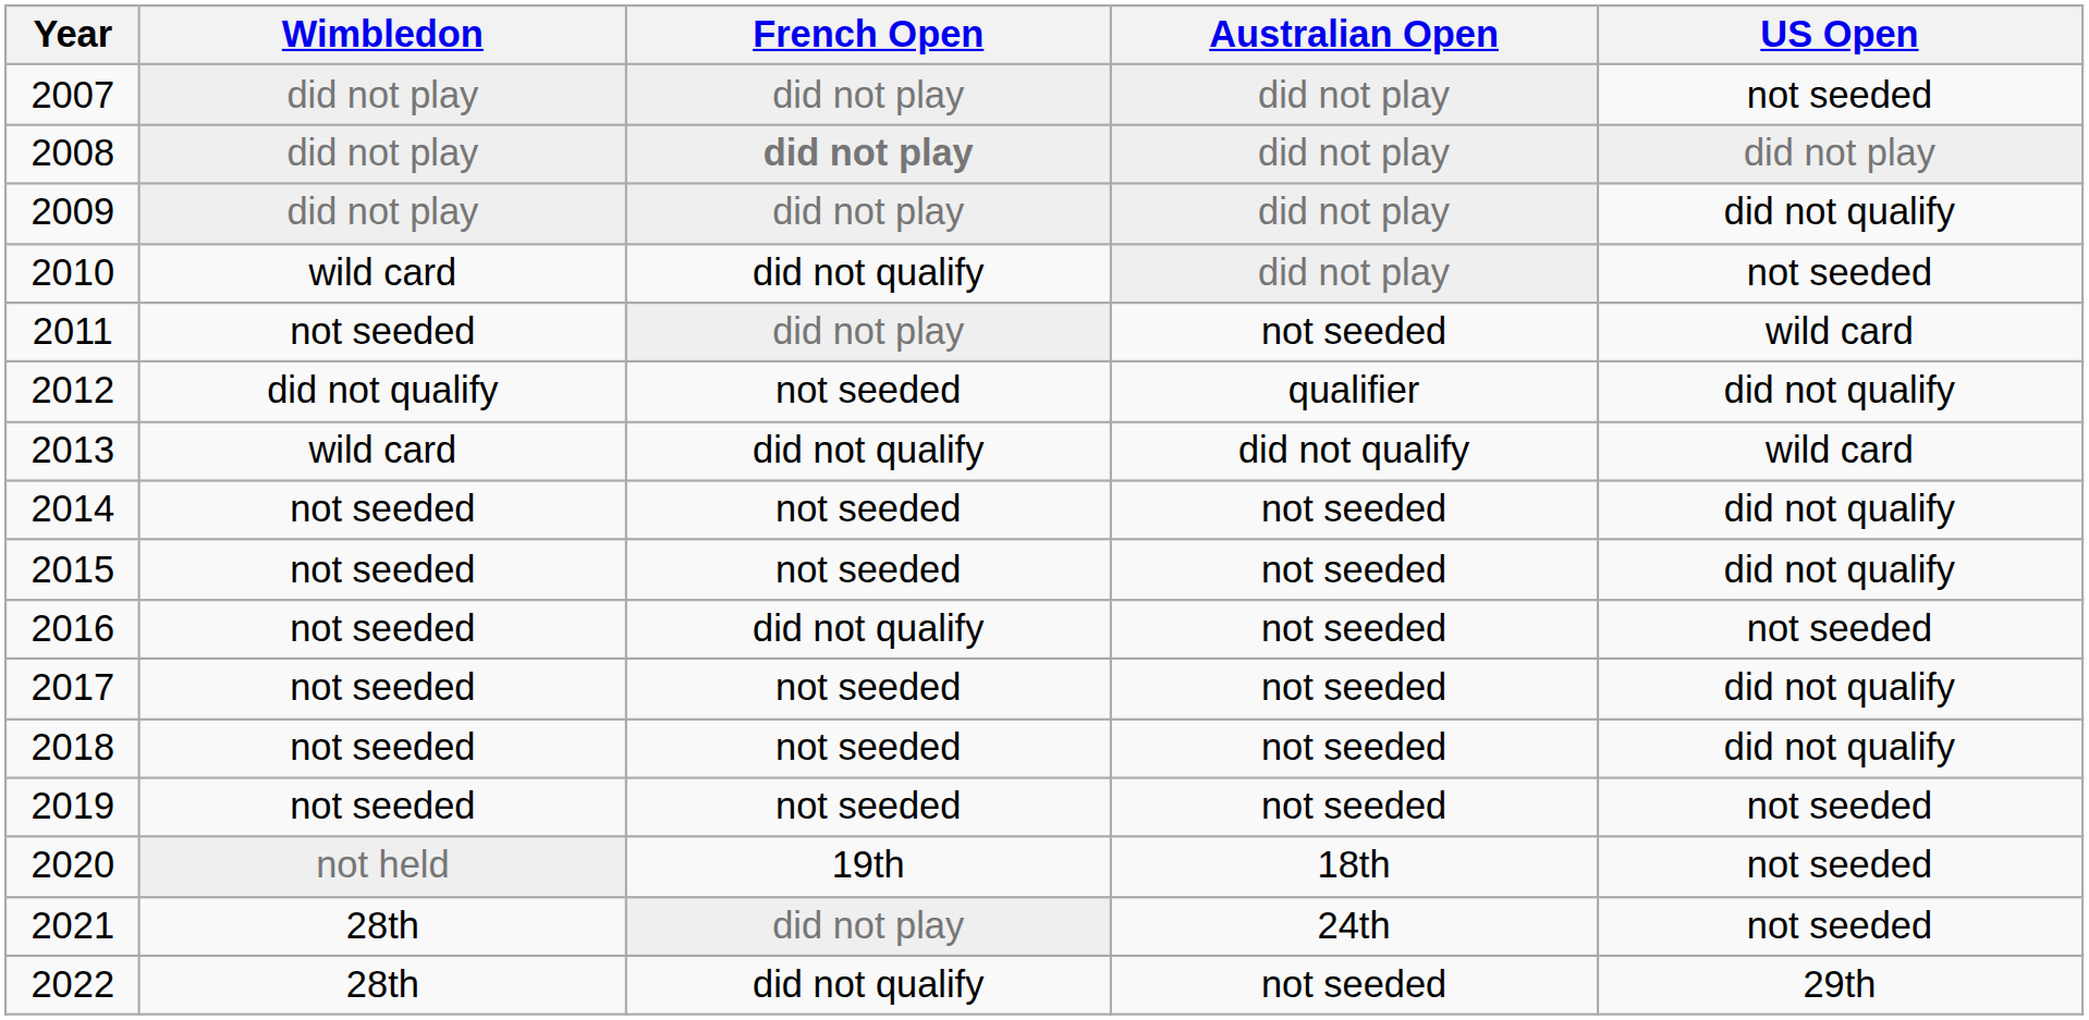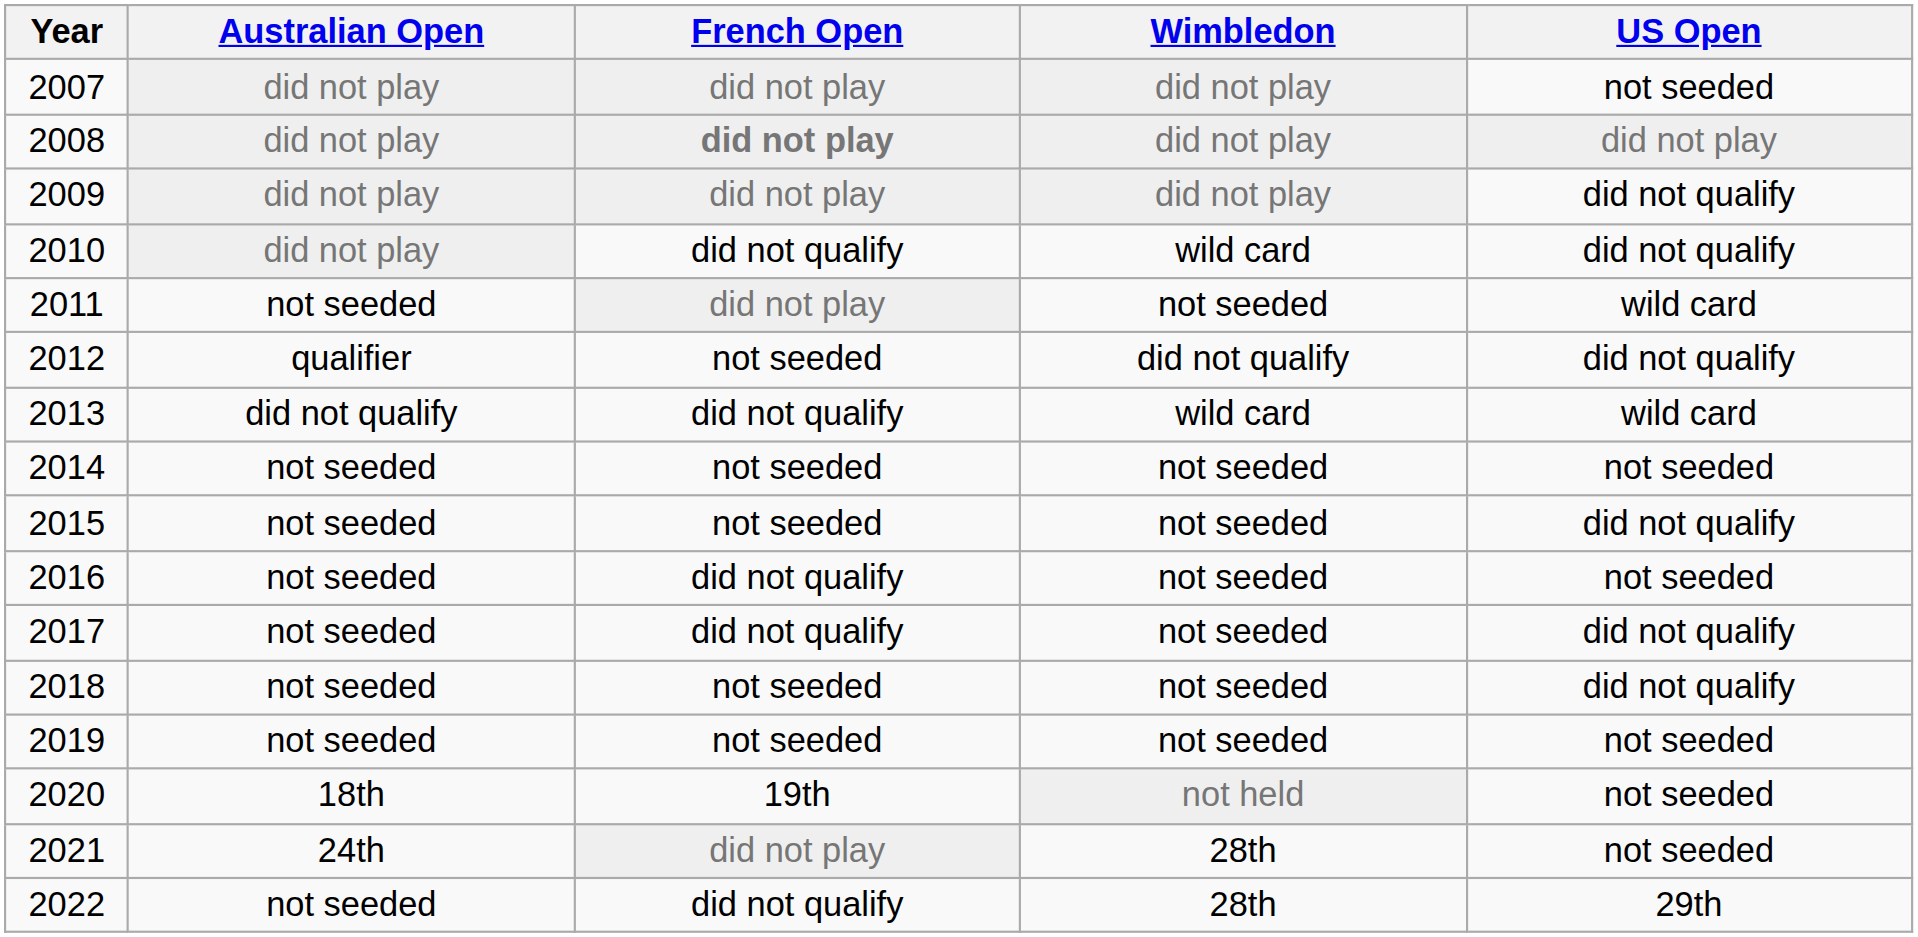columns swapped: Australian Open <-> Wimbledon
2010 | US Open: not seeded -> did not qualify
2014 | US Open: did not qualify -> not seeded
2017 | French Open: not seeded -> did not qualify
